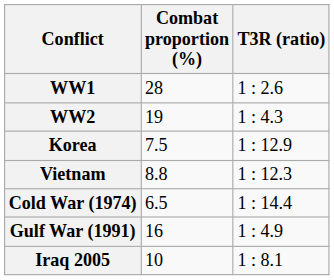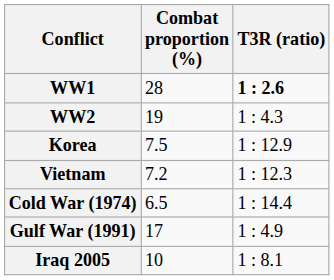WW1 | T3R (ratio): normal -> bold
Vietnam | Combat proportion (%): 8.8 -> 7.2
Gulf War (1991) | Combat proportion (%): 16 -> 17
